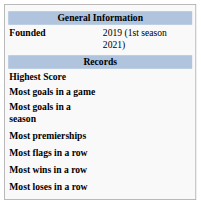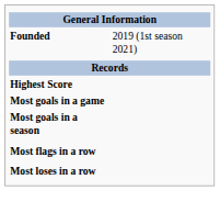- row: Most premierships
- row: Most wins in a row
